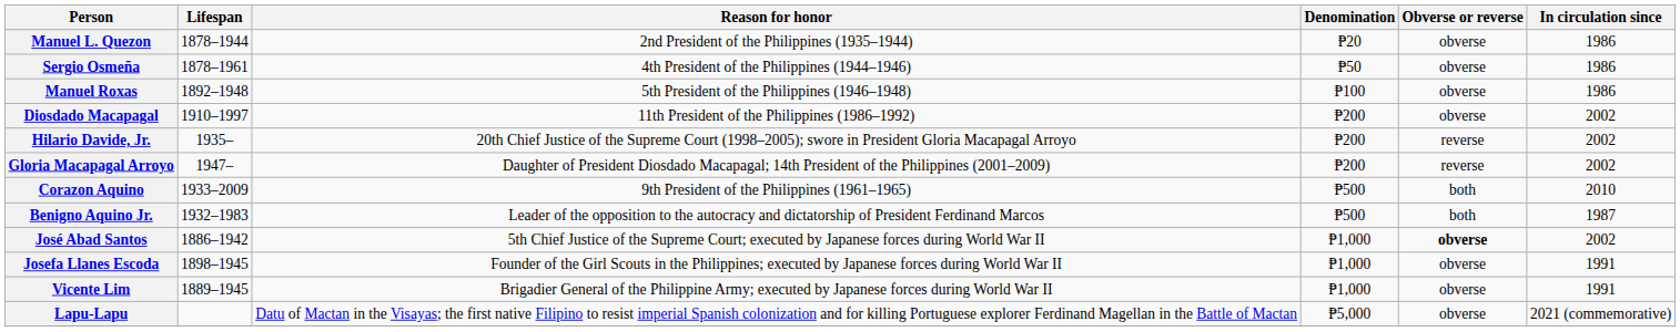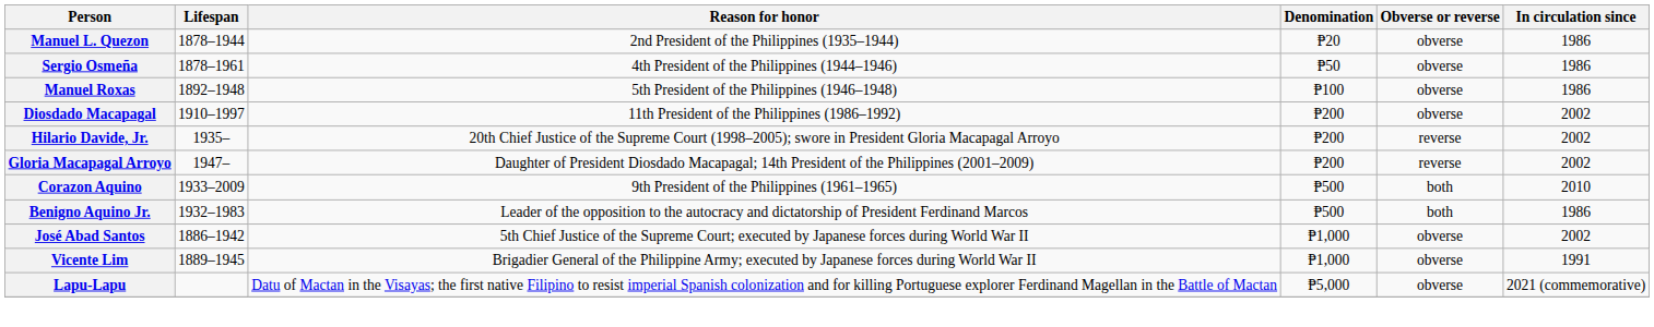Benigno Aquino Jr. | In circulation since: 1987 -> 1986
José Abad Santos | Obverse or reverse: bold -> normal
- row: Josefa Llanes Escoda | 1898–1945 | Founder of the Girl Scouts in the Philippines; executed by Japanese forces during World War II | ₱1,000 | obverse | 1991
